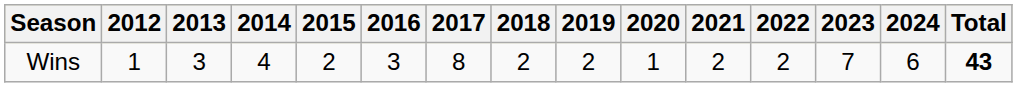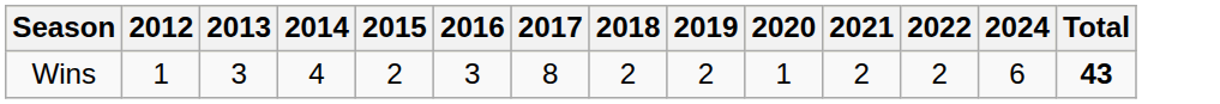- column: 2023 | 7
